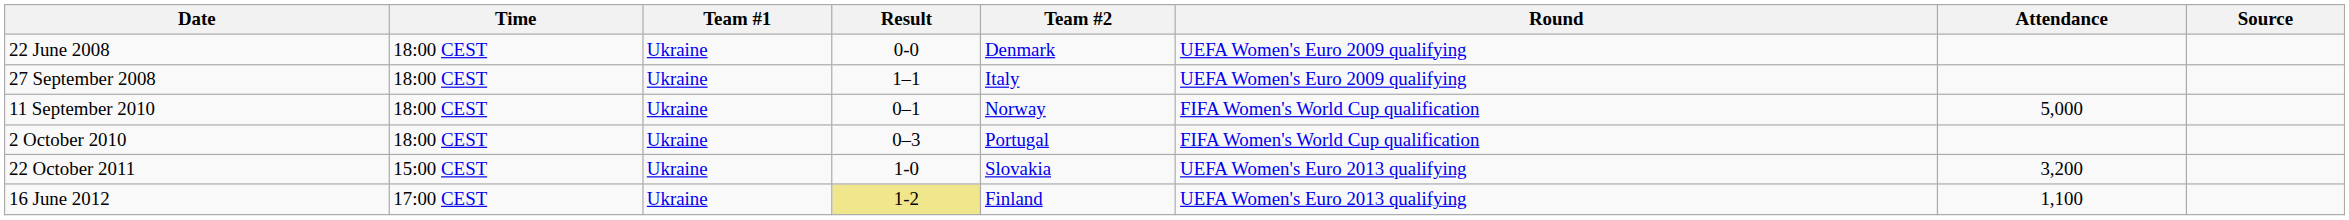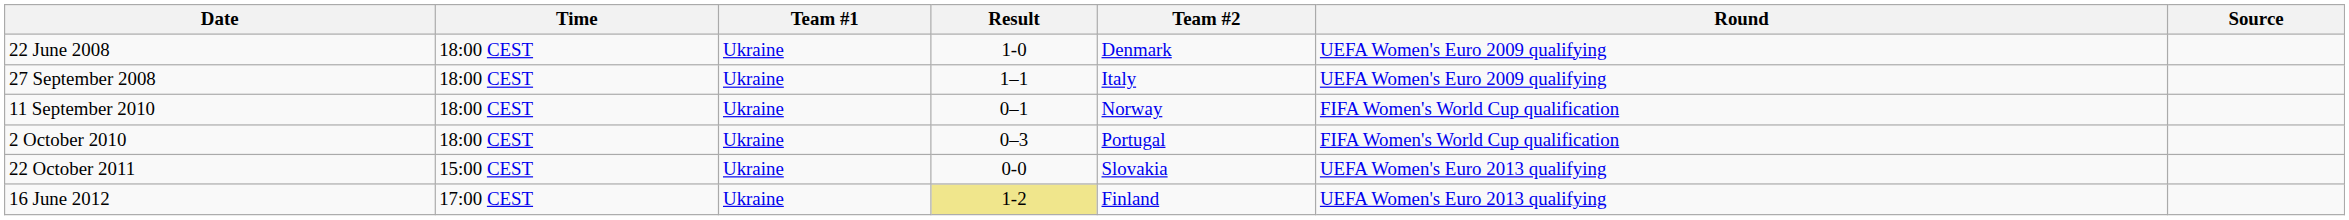- column: Attendance | 5,000 | 3,200 | 1,100
22 June 2008 | Result: 0-0 -> 1-0
22 October 2011 | Result: 1-0 -> 0-0
